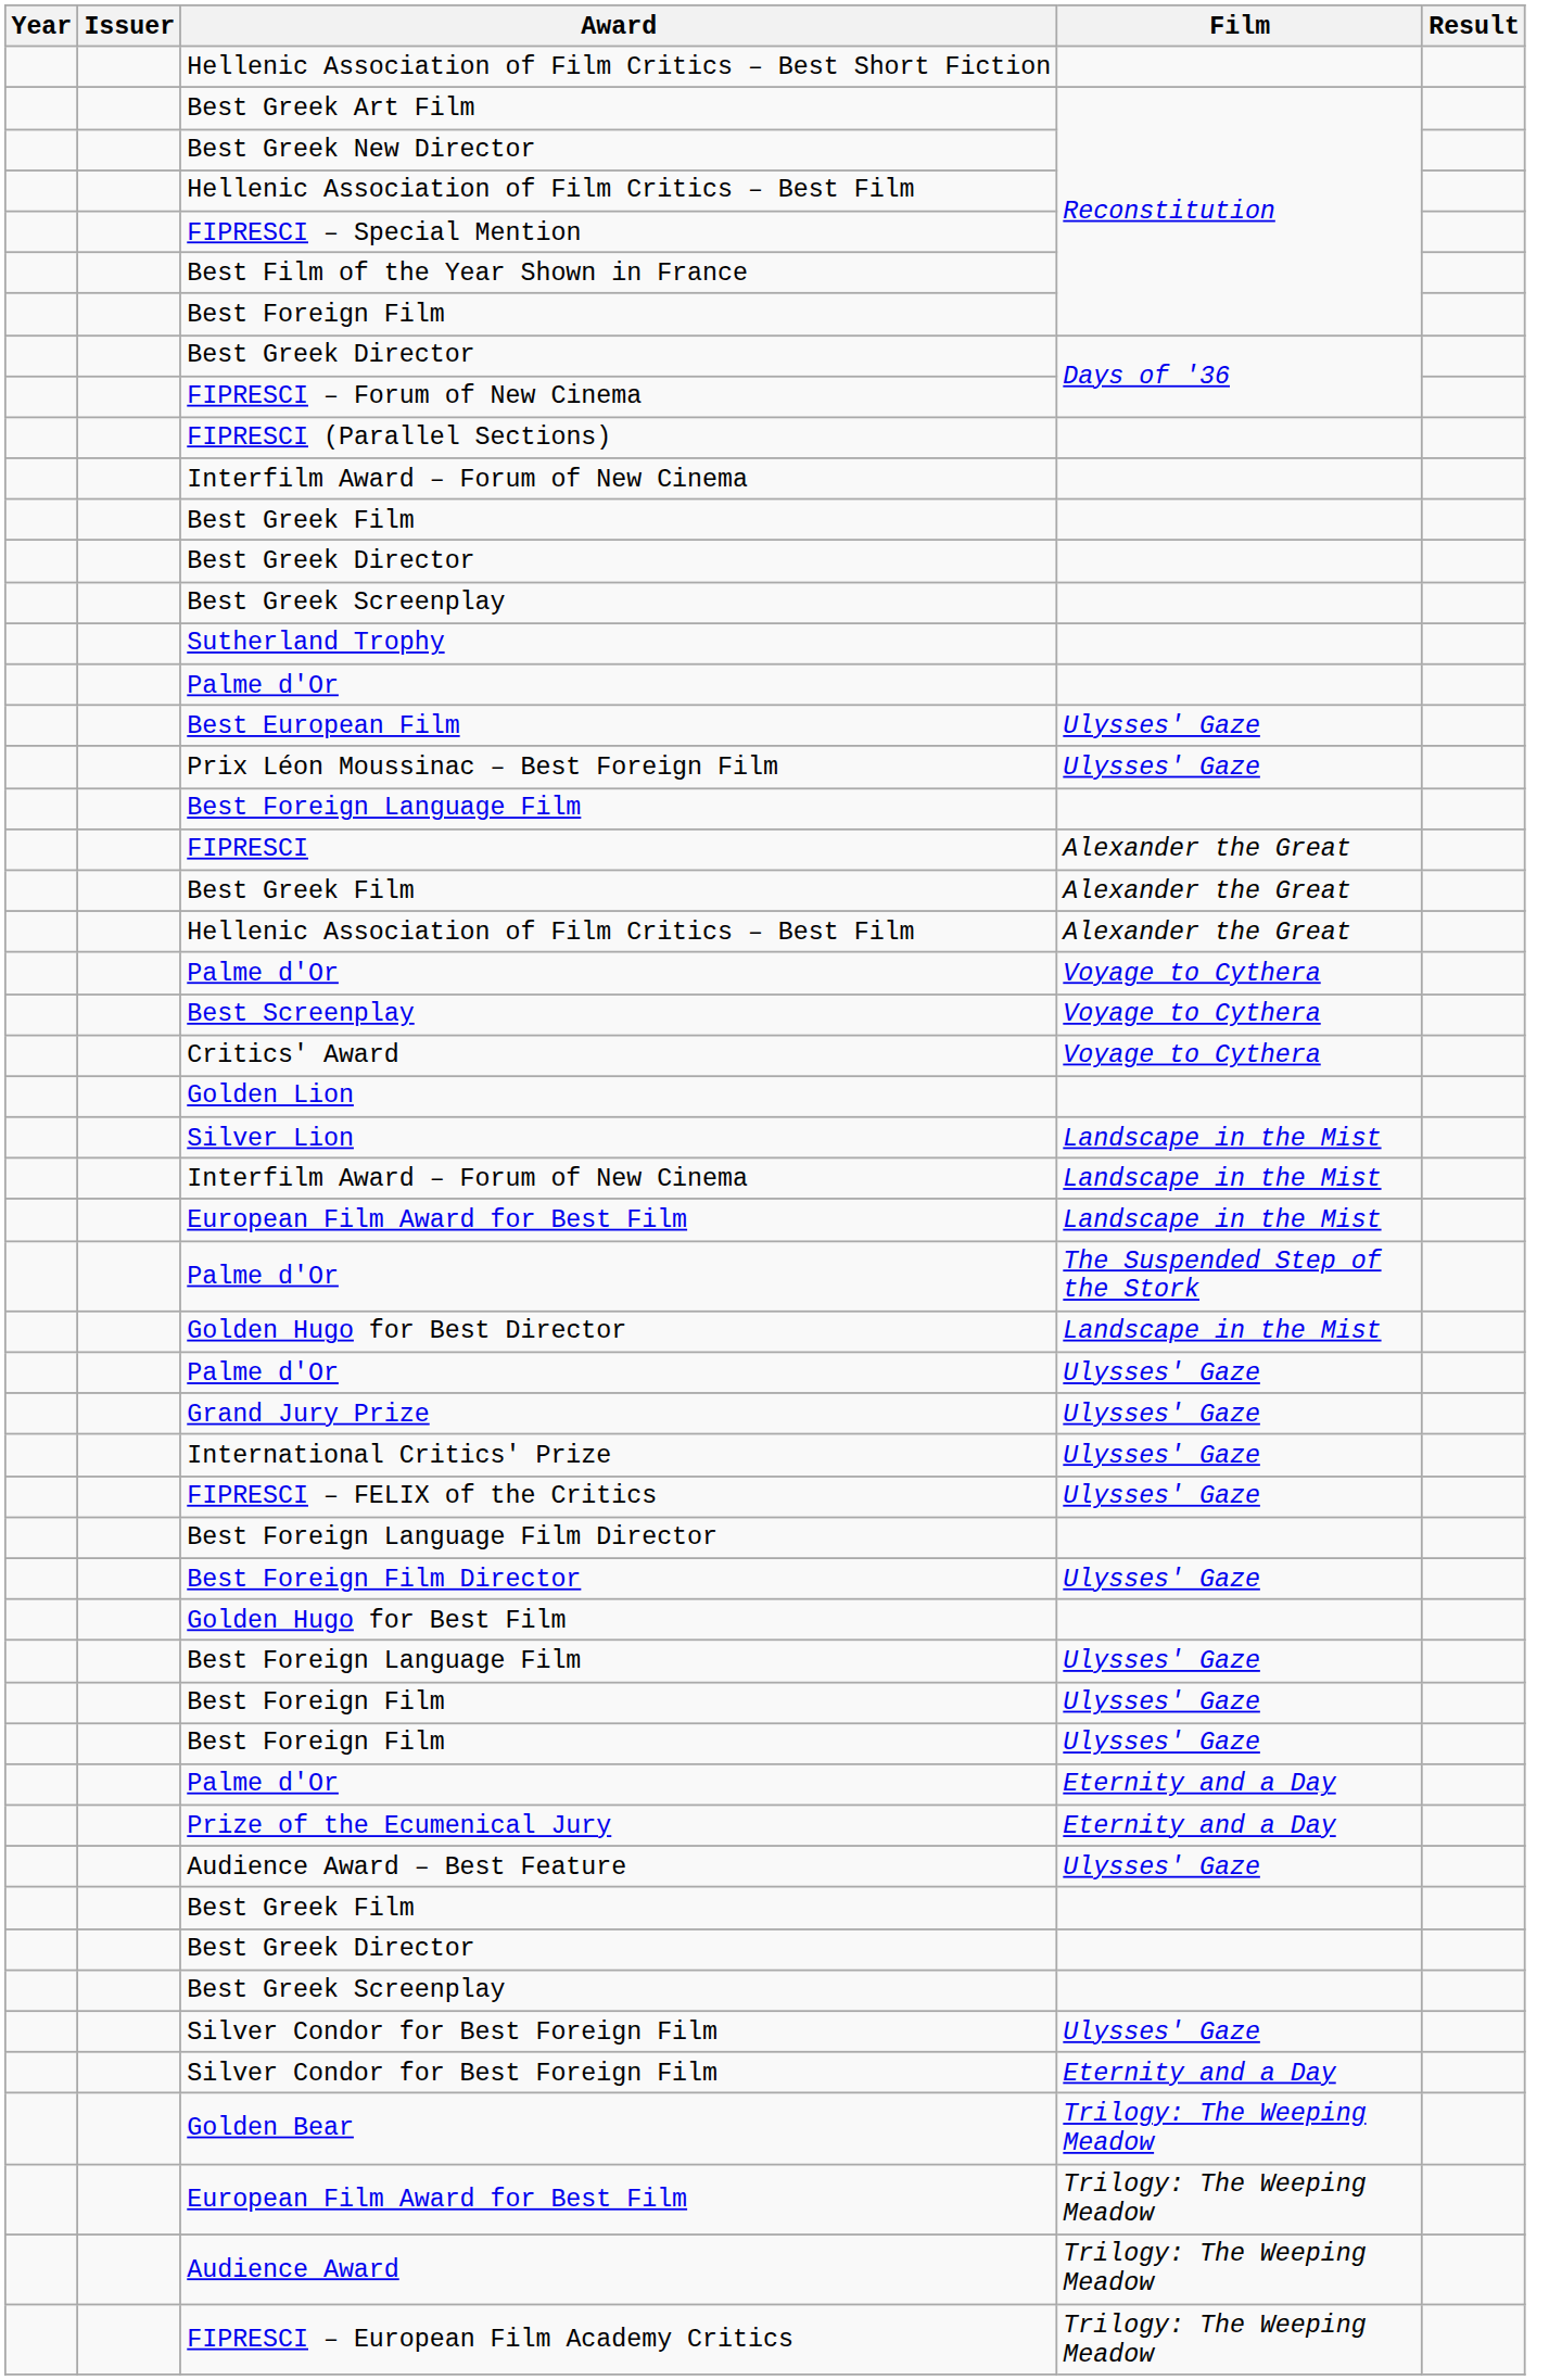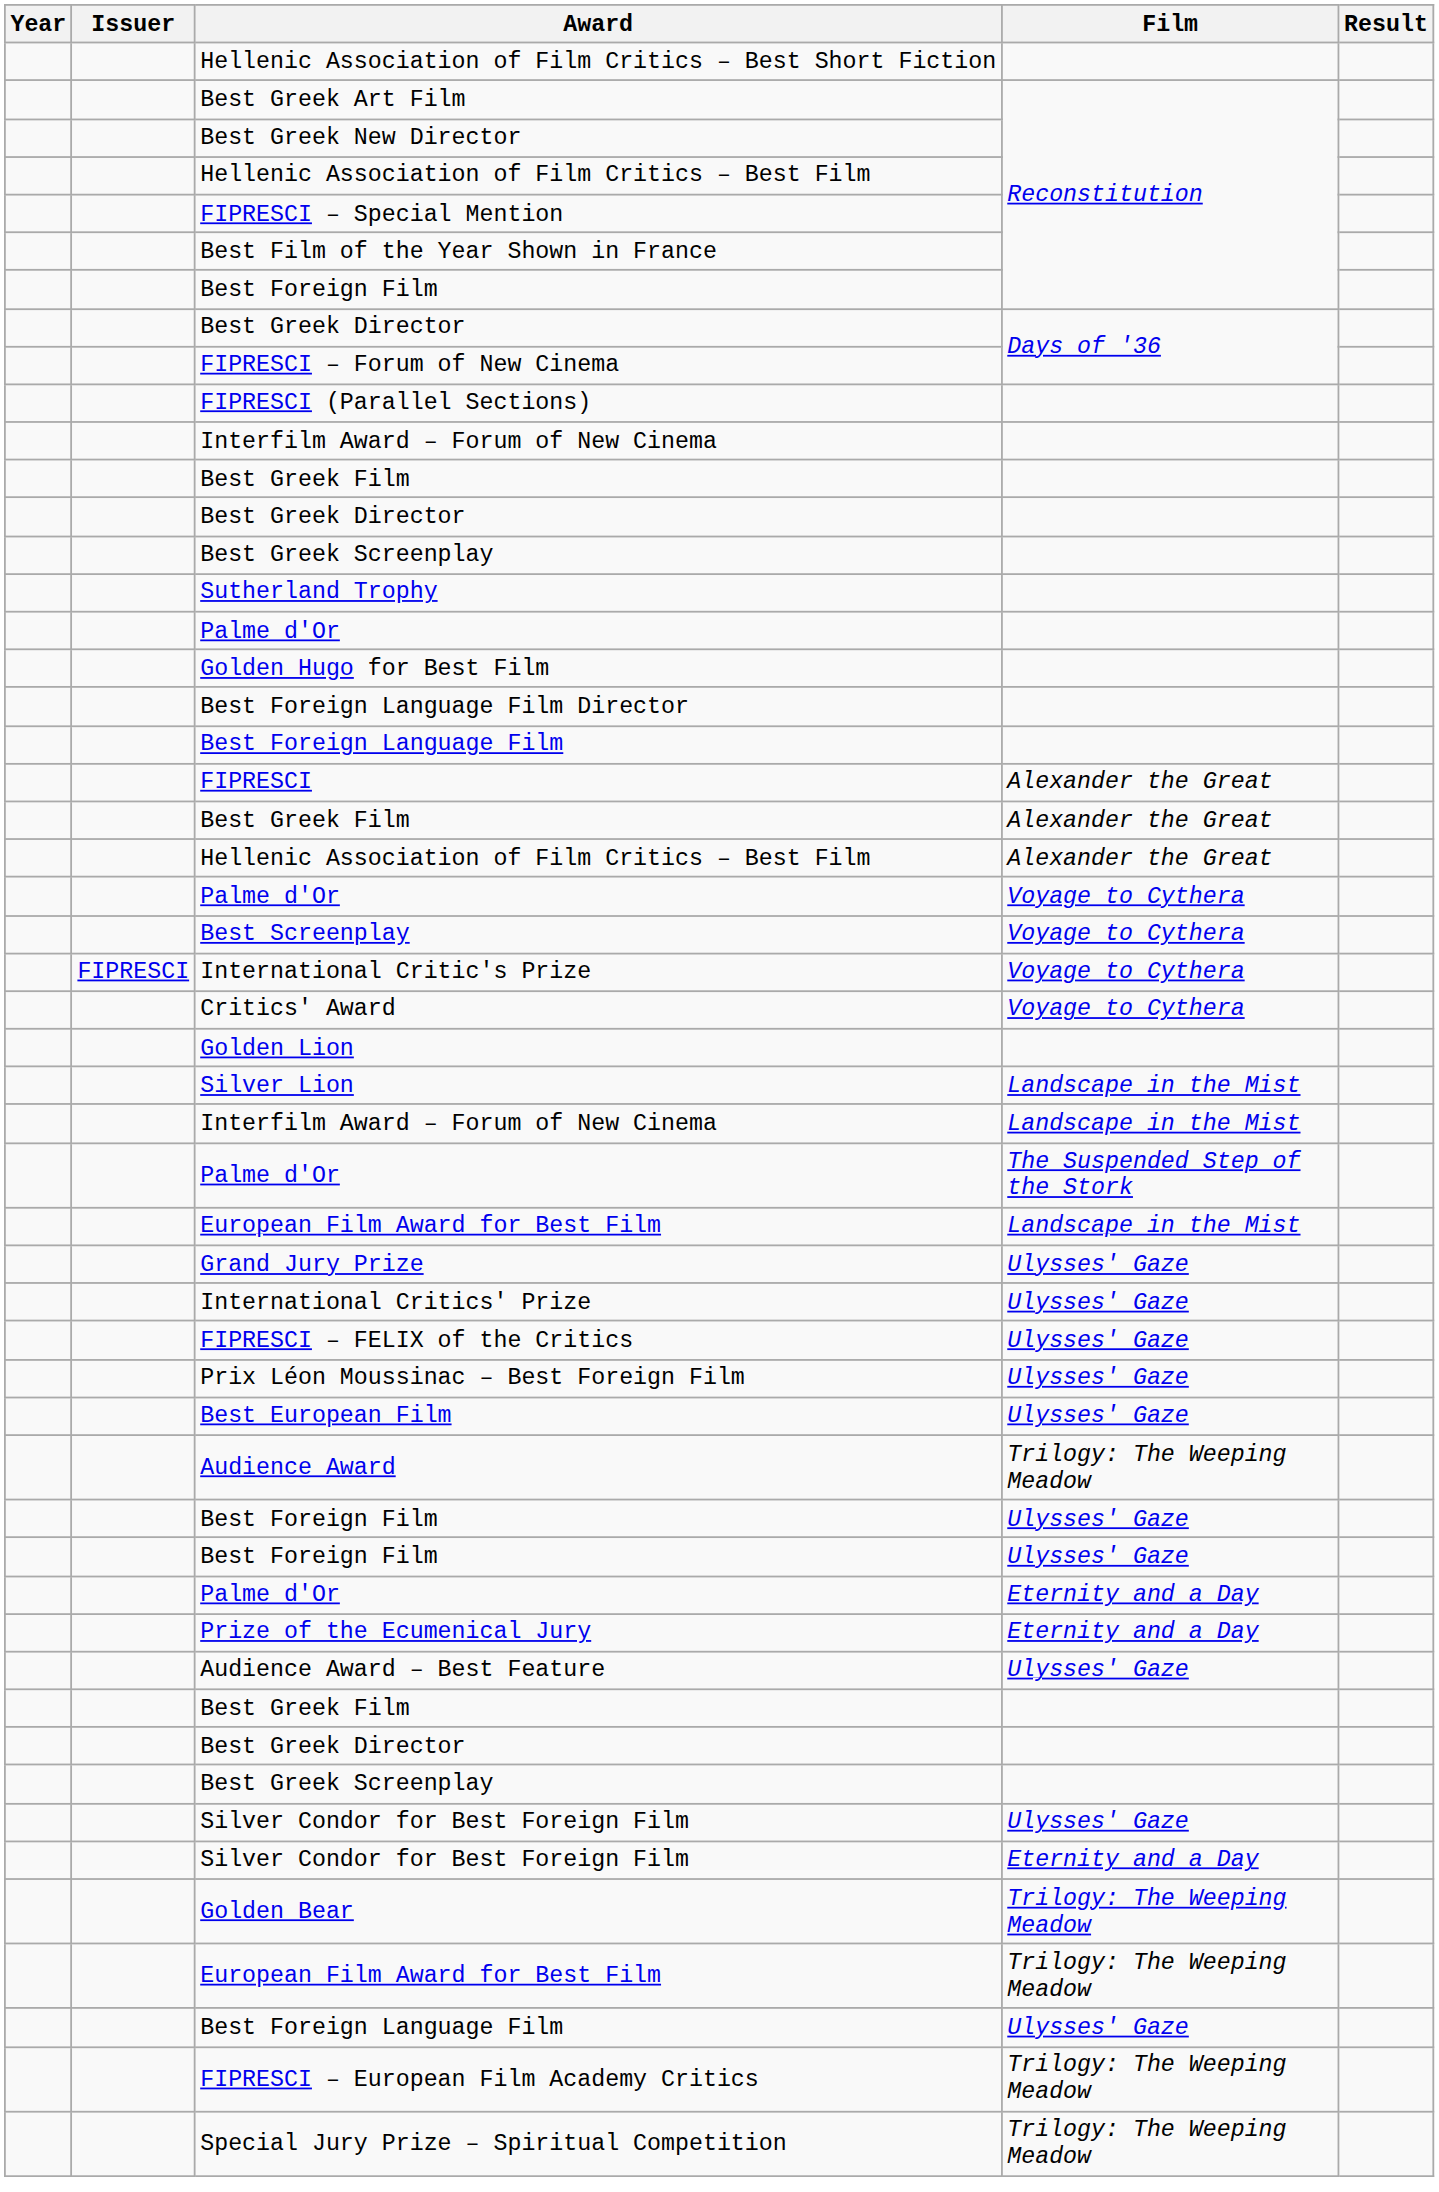rows swapped: Golden Hugo for Best Film <-> Best European Film
rows swapped: Best Foreign Language Film Director <-> Prix Léon Moussinac – Best Foreign Film
+ row: FIPRESCI | International Critic's Prize | Voyage to Cythera
rows swapped: European Film Award for Best Film / Landscape in the Mist <-> Palme d'Or / The Suspended Step of the Stork
- row: Golden Hugo for Best Director | Landscape in the Mist
- row: Palme d'Or | Ulysses' Gaze
- row: Best Foreign Film Director | Ulysses' Gaze
rows swapped: Best Foreign Language Film / Ulysses' Gaze <-> Audience Award
+ row: Special Jury Prize – Spiritual Competition | Trilogy: The Weeping Meadow
